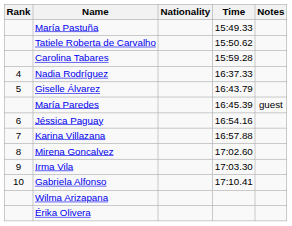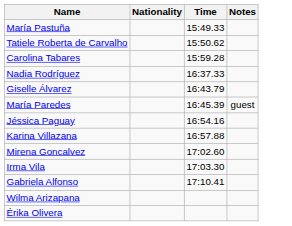- column: Rank | 4 | 5 | 6 | 7 | 8 | 9 | 10
